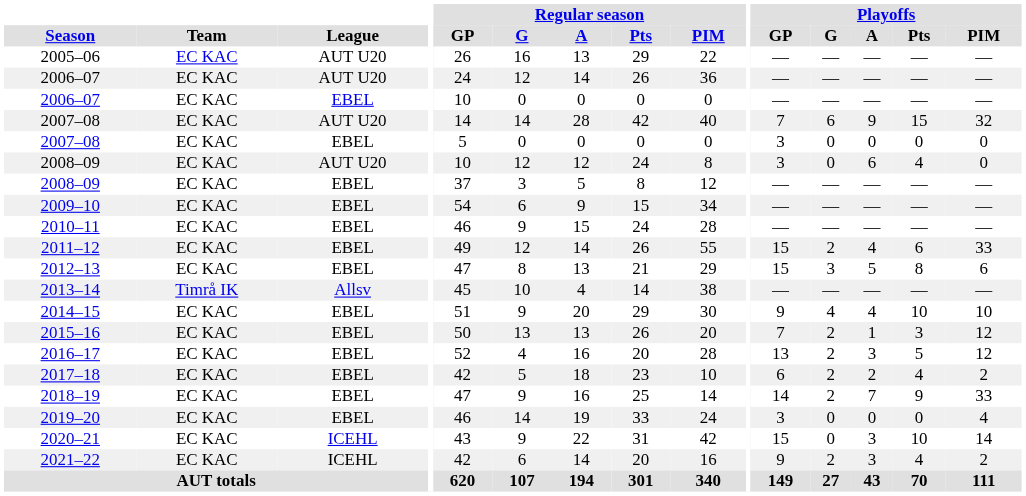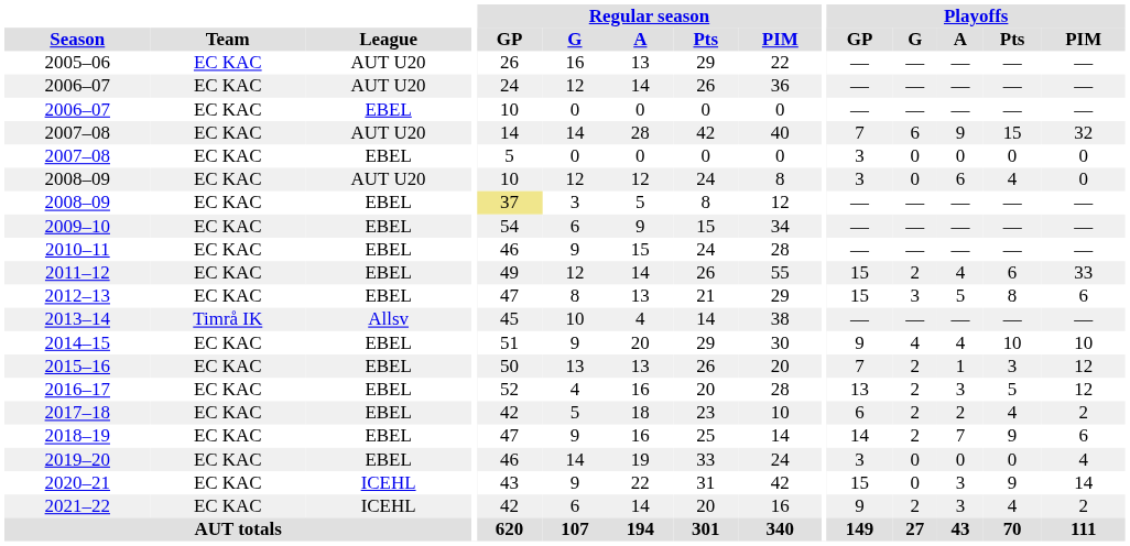2008–09 / EBEL | Regular season / GP: no background -> khaki background
2018–19 | Playoffs / PIM: 33 -> 6
2020–21 | Playoffs / Pts: 10 -> 9
